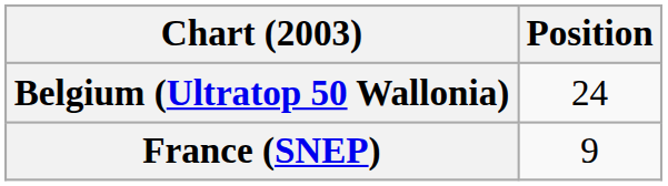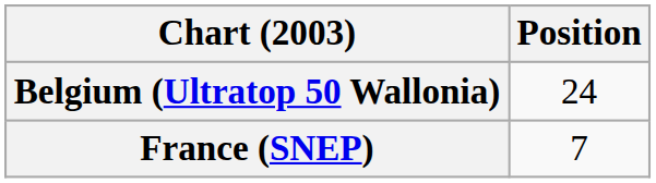France (SNEP) | Position: 9 -> 7
